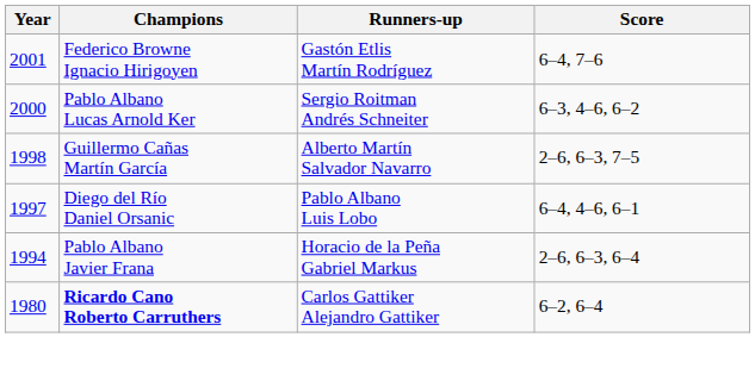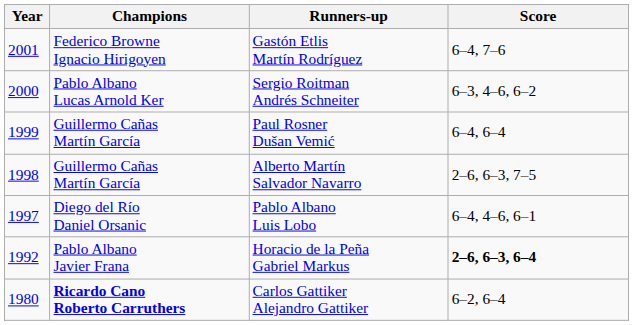+ row: 1999 | Guillermo Cañas Martín García | Paul Rosner Dušan Vemić | 6–4, 6–4
Horacio de la Peña Gabriel Markus | Year: 1994 -> 1992
Horacio de la Peña Gabriel Markus | Score: normal -> bold
